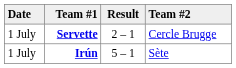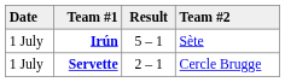rows swapped: Servette <-> Irún
